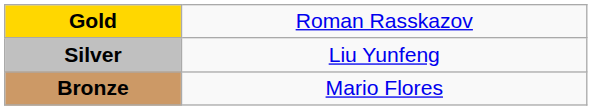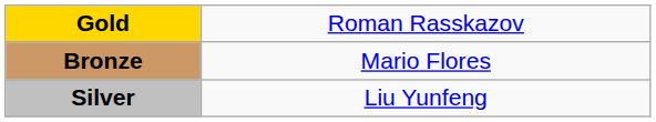rows swapped: Silver <-> Bronze
